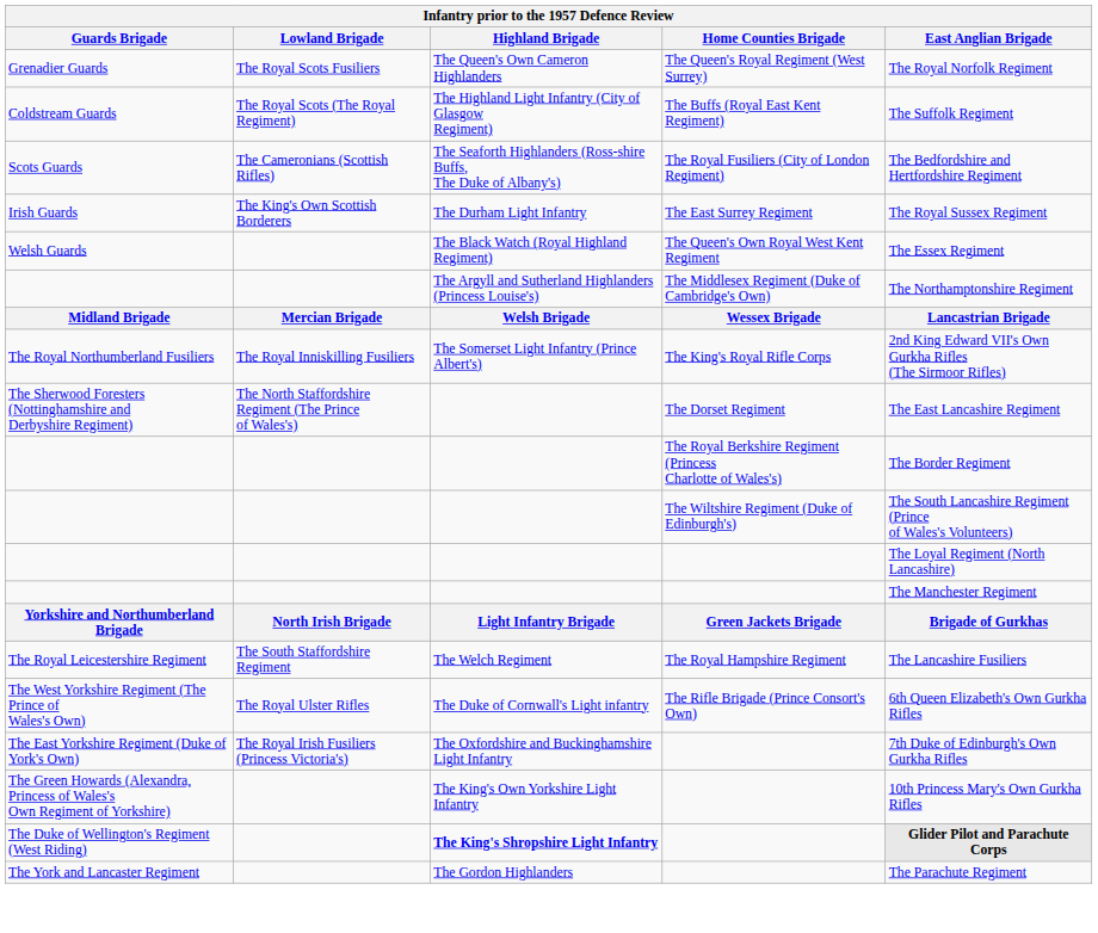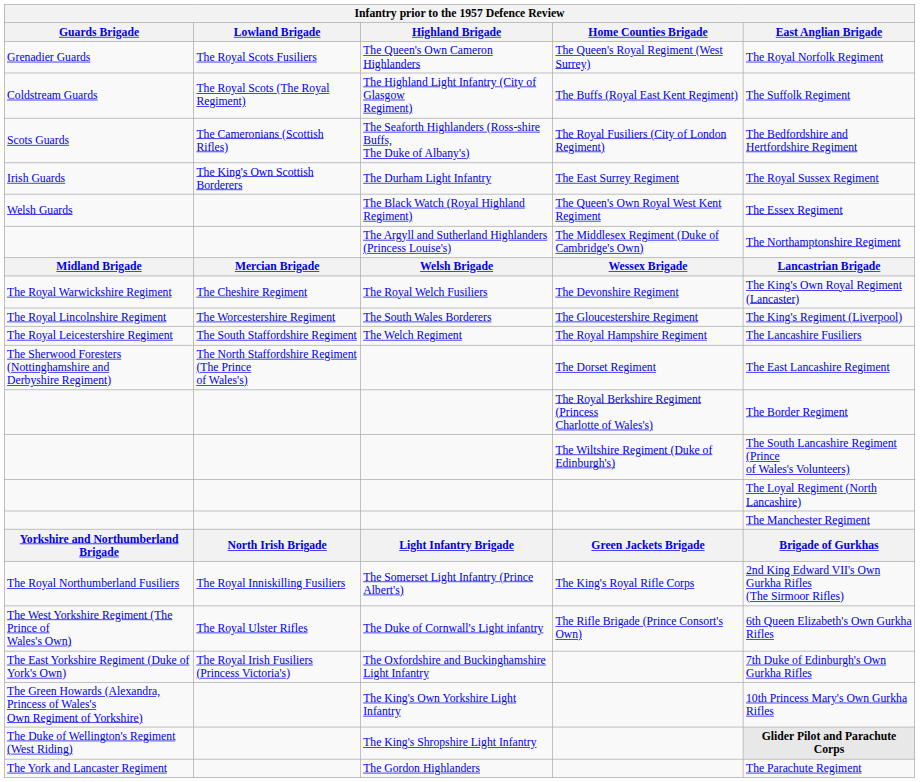+ row: The Royal Warwickshire Regiment | The Cheshire Regiment | The Royal Welch Fusiliers | The Devonshire Regiment | The King's Own Royal Regiment (Lancaster)
+ row: The Royal Lincolnshire Regiment | The Worcestershire Regiment | The South Wales Borderers | The Gloucestershire Regiment | The King's Regiment (Liverpool)
rows swapped: The Royal Leicestershire Regiment <-> The Royal Northumberland Fusiliers
The Duke of Wellington's Regiment (West Riding) | Highland Brigade: bold -> normal
